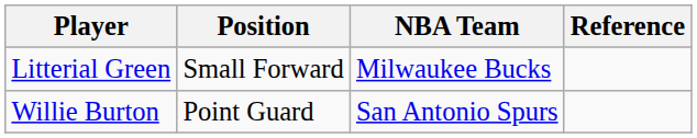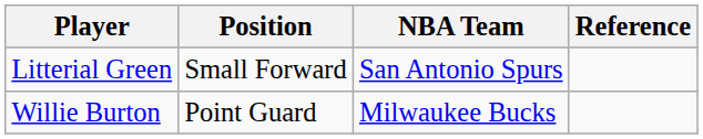Litterial Green | NBA Team: Milwaukee Bucks -> San Antonio Spurs
Willie Burton | NBA Team: San Antonio Spurs -> Milwaukee Bucks
